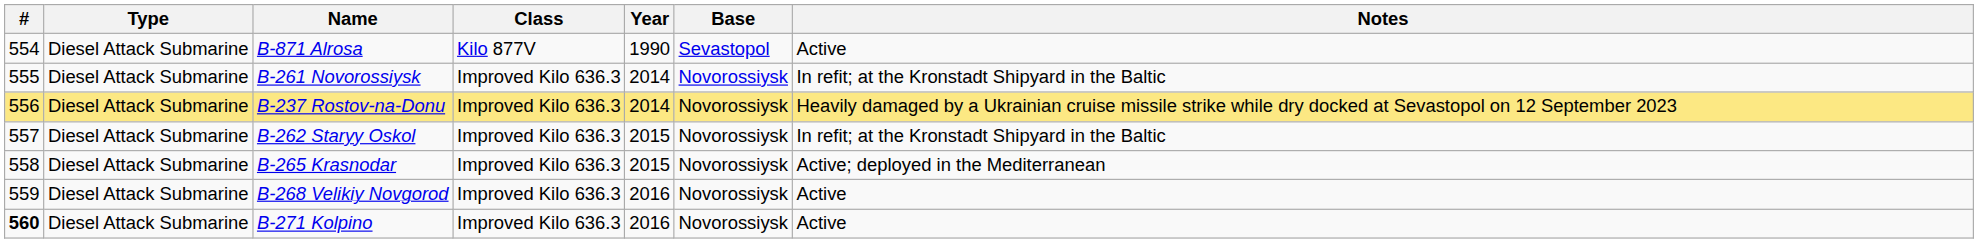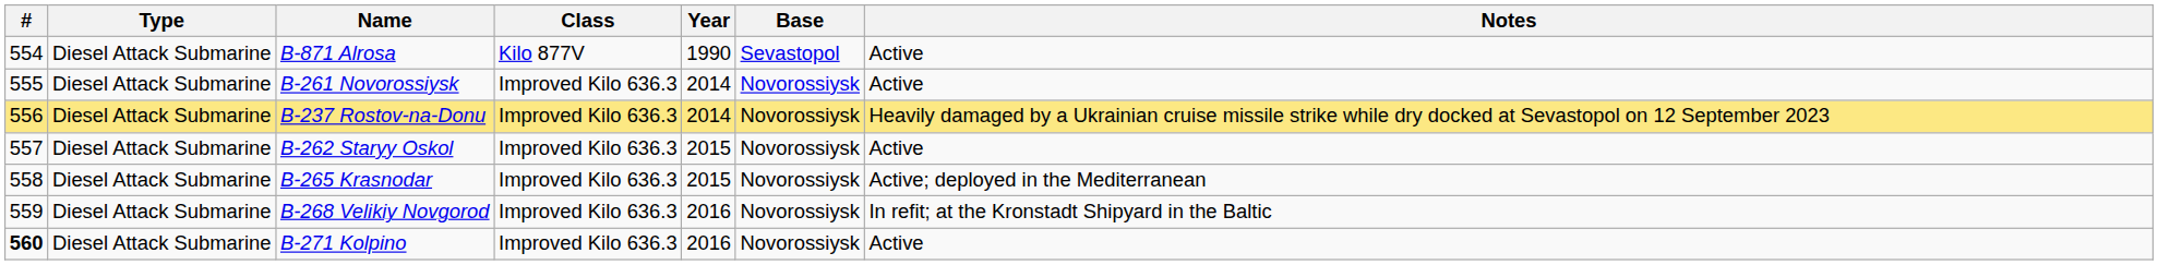B-261 Novorossiysk | Notes: In refit; at the Kronstadt Shipyard in the Baltic -> Active
B-262 Staryy Oskol | Notes: In refit; at the Kronstadt Shipyard in the Baltic -> Active
B-268 Velikiy Novgorod | Notes: Active -> In refit; at the Kronstadt Shipyard in the Baltic
